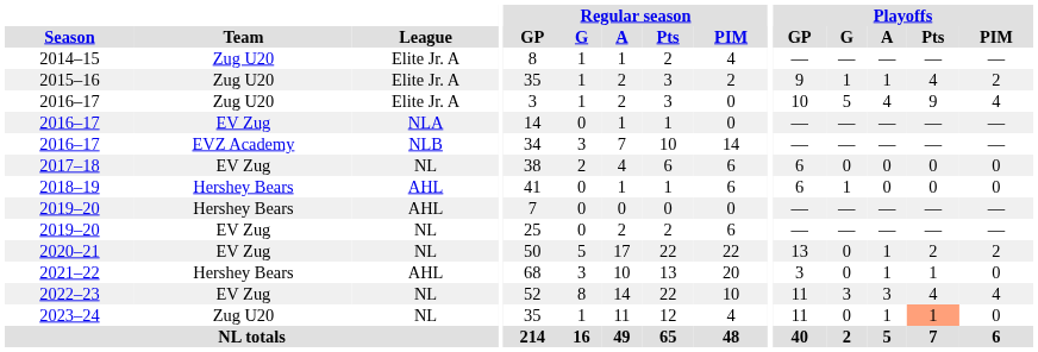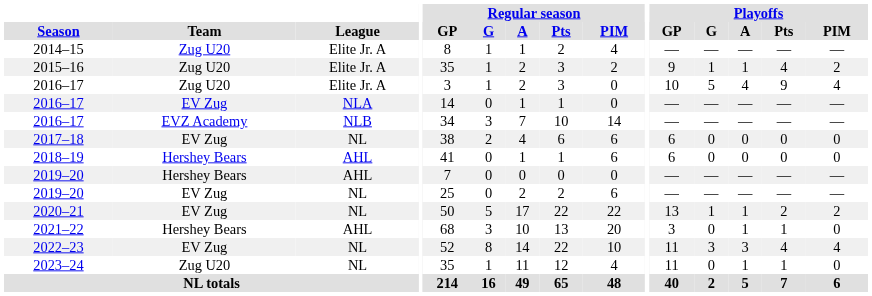2018–19 | Playoffs / G: 1 -> 0
2020–21 | Playoffs / G: 0 -> 1
2023–24 | Playoffs / Pts: lightsalmon background -> no background
